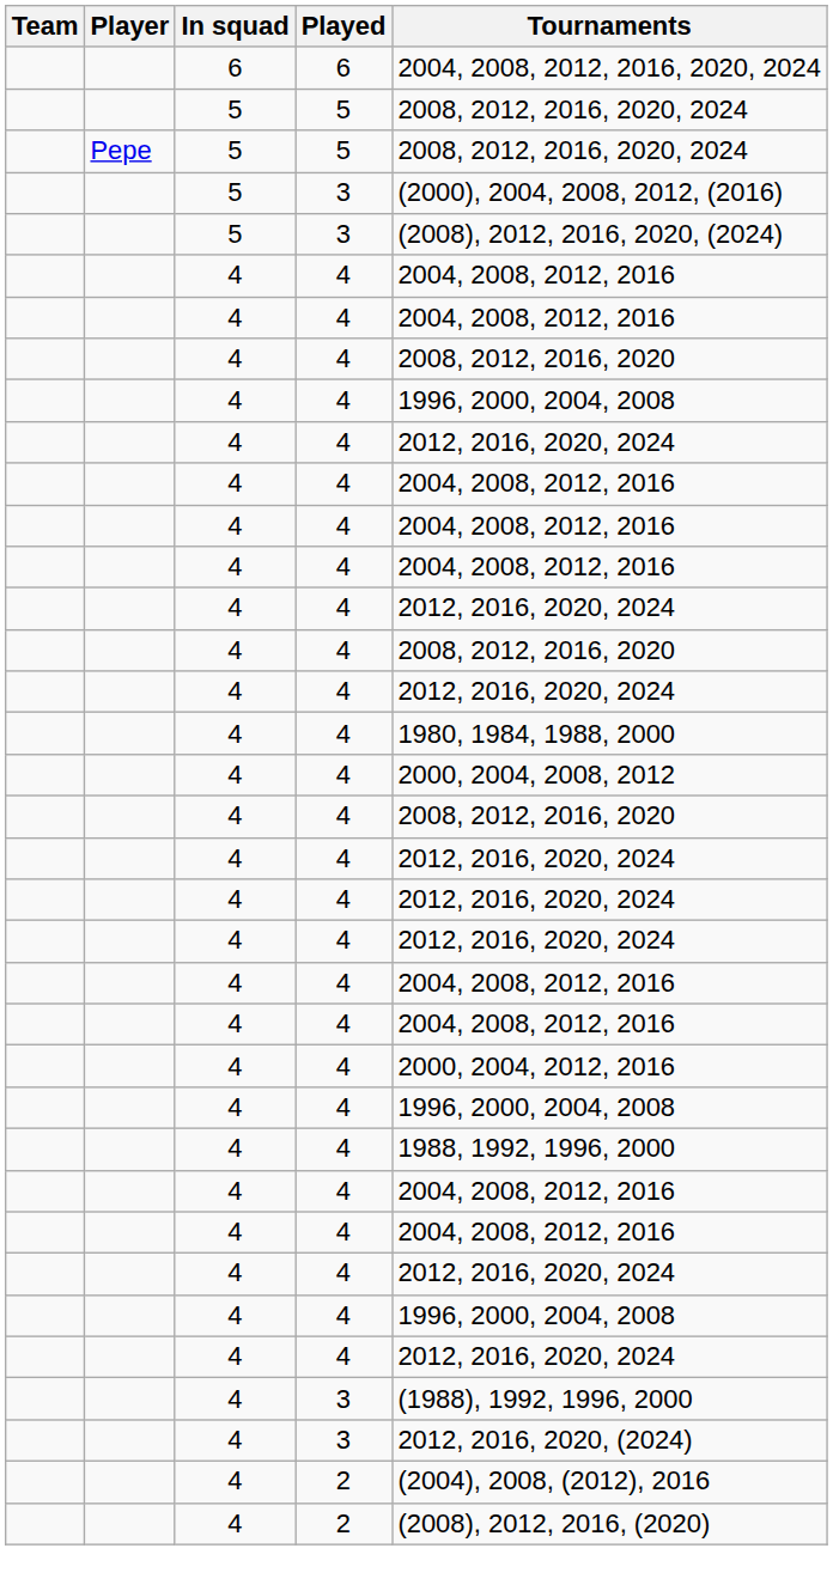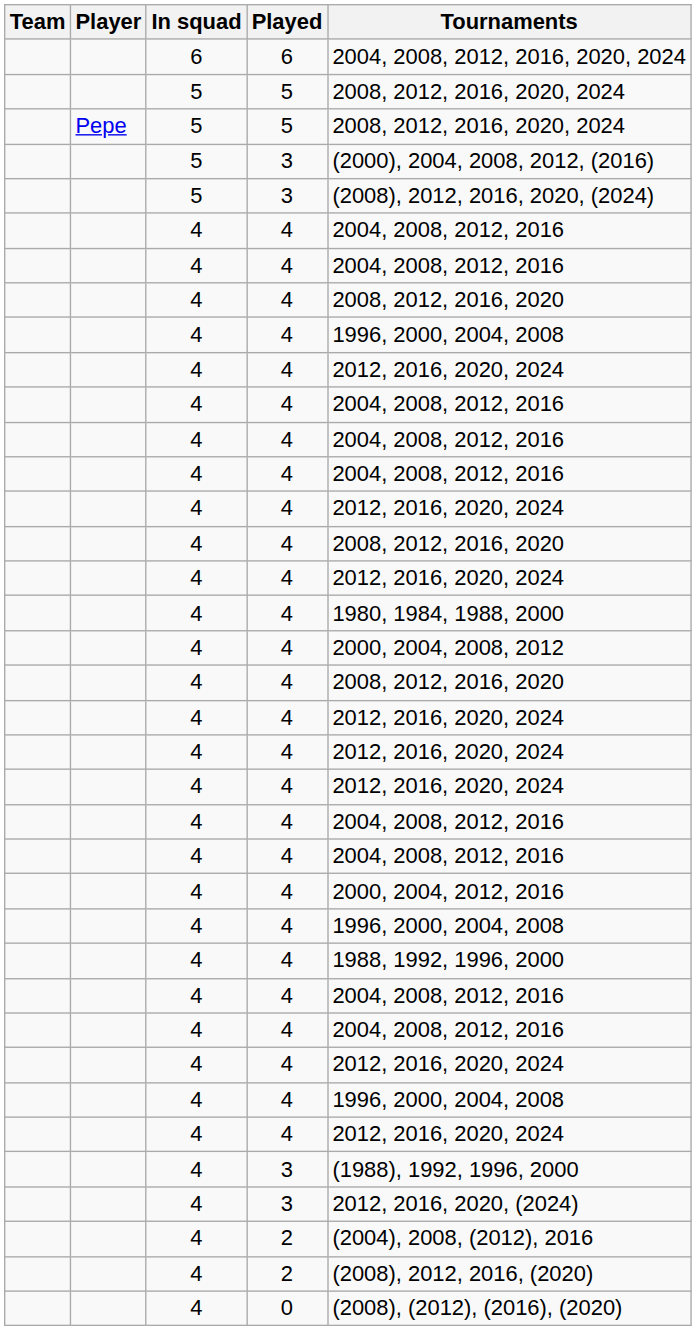+ row: 4 | 0 | (2008), (2012), (2016), (2020)
